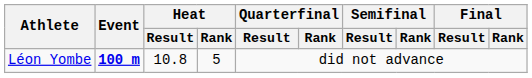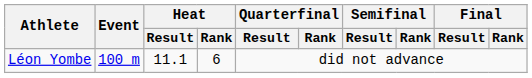Léon Yombe | Event: bold -> normal
Léon Yombe | Heat / Result: 10.8 -> 11.1
Léon Yombe | Heat / Rank: 5 -> 6
